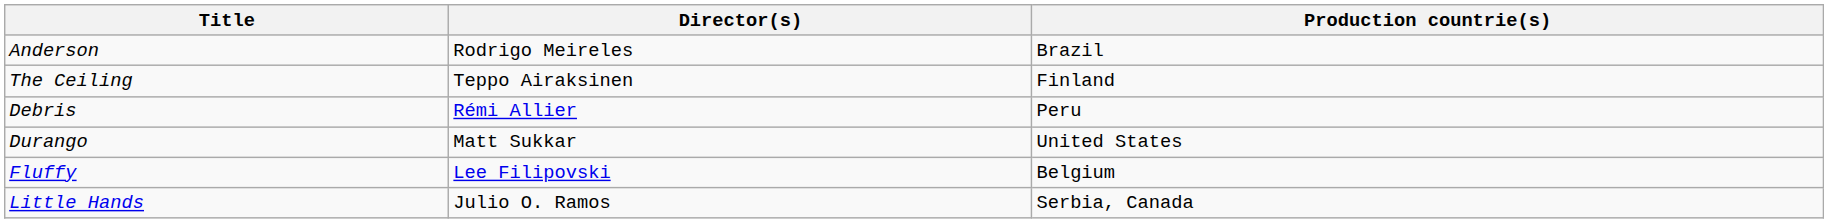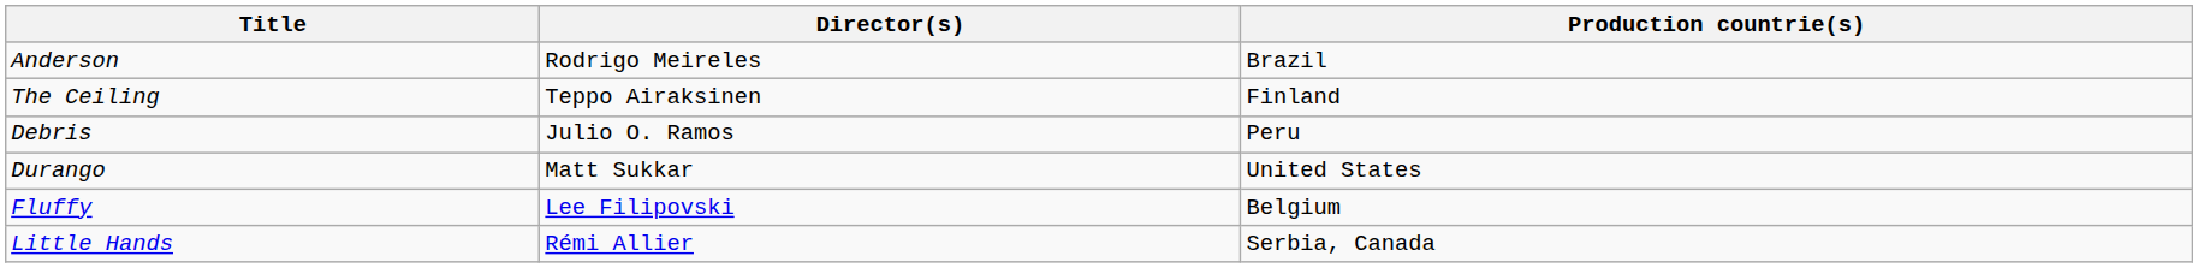Debris | Director(s): Rémi Allier -> Julio O. Ramos
Little Hands | Director(s): Julio O. Ramos -> Rémi Allier
